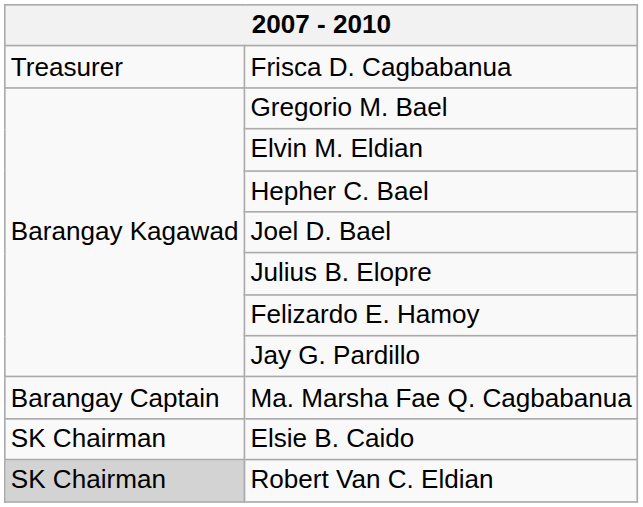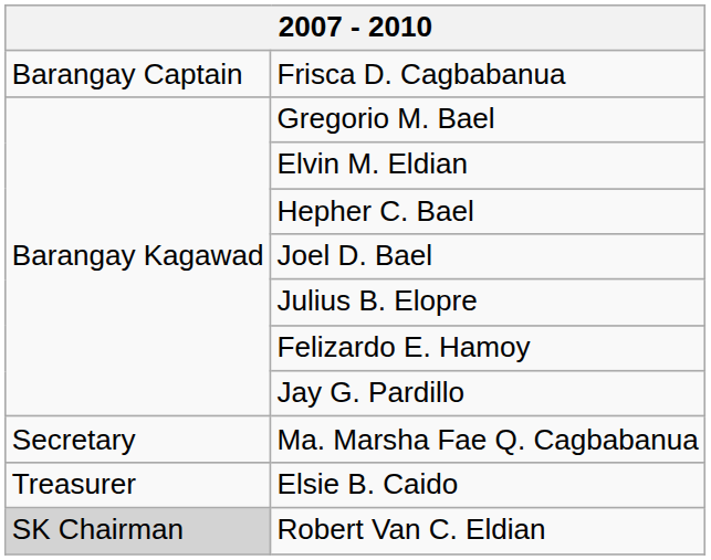Frisca D. Cagbabanua | column 1: Treasurer -> Barangay Captain
Ma. Marsha Fae Q. Cagbabanua | column 1: Barangay Captain -> Secretary
Elsie B. Caido | column 1: SK Chairman -> Treasurer
